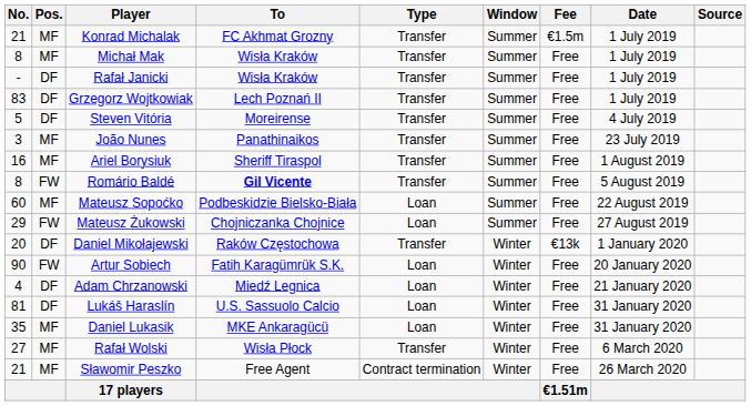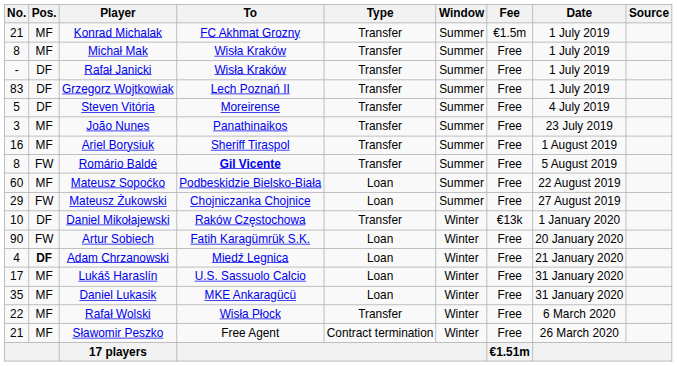Daniel Mikołajewski | No.: 20 -> 10
Adam Chrzanowski | Pos.: normal -> bold
Lukáš Haraslín | No.: 81 -> 17
Lukáš Haraslín | Pos.: DF -> MF
Rafał Wolski | No.: 27 -> 22
